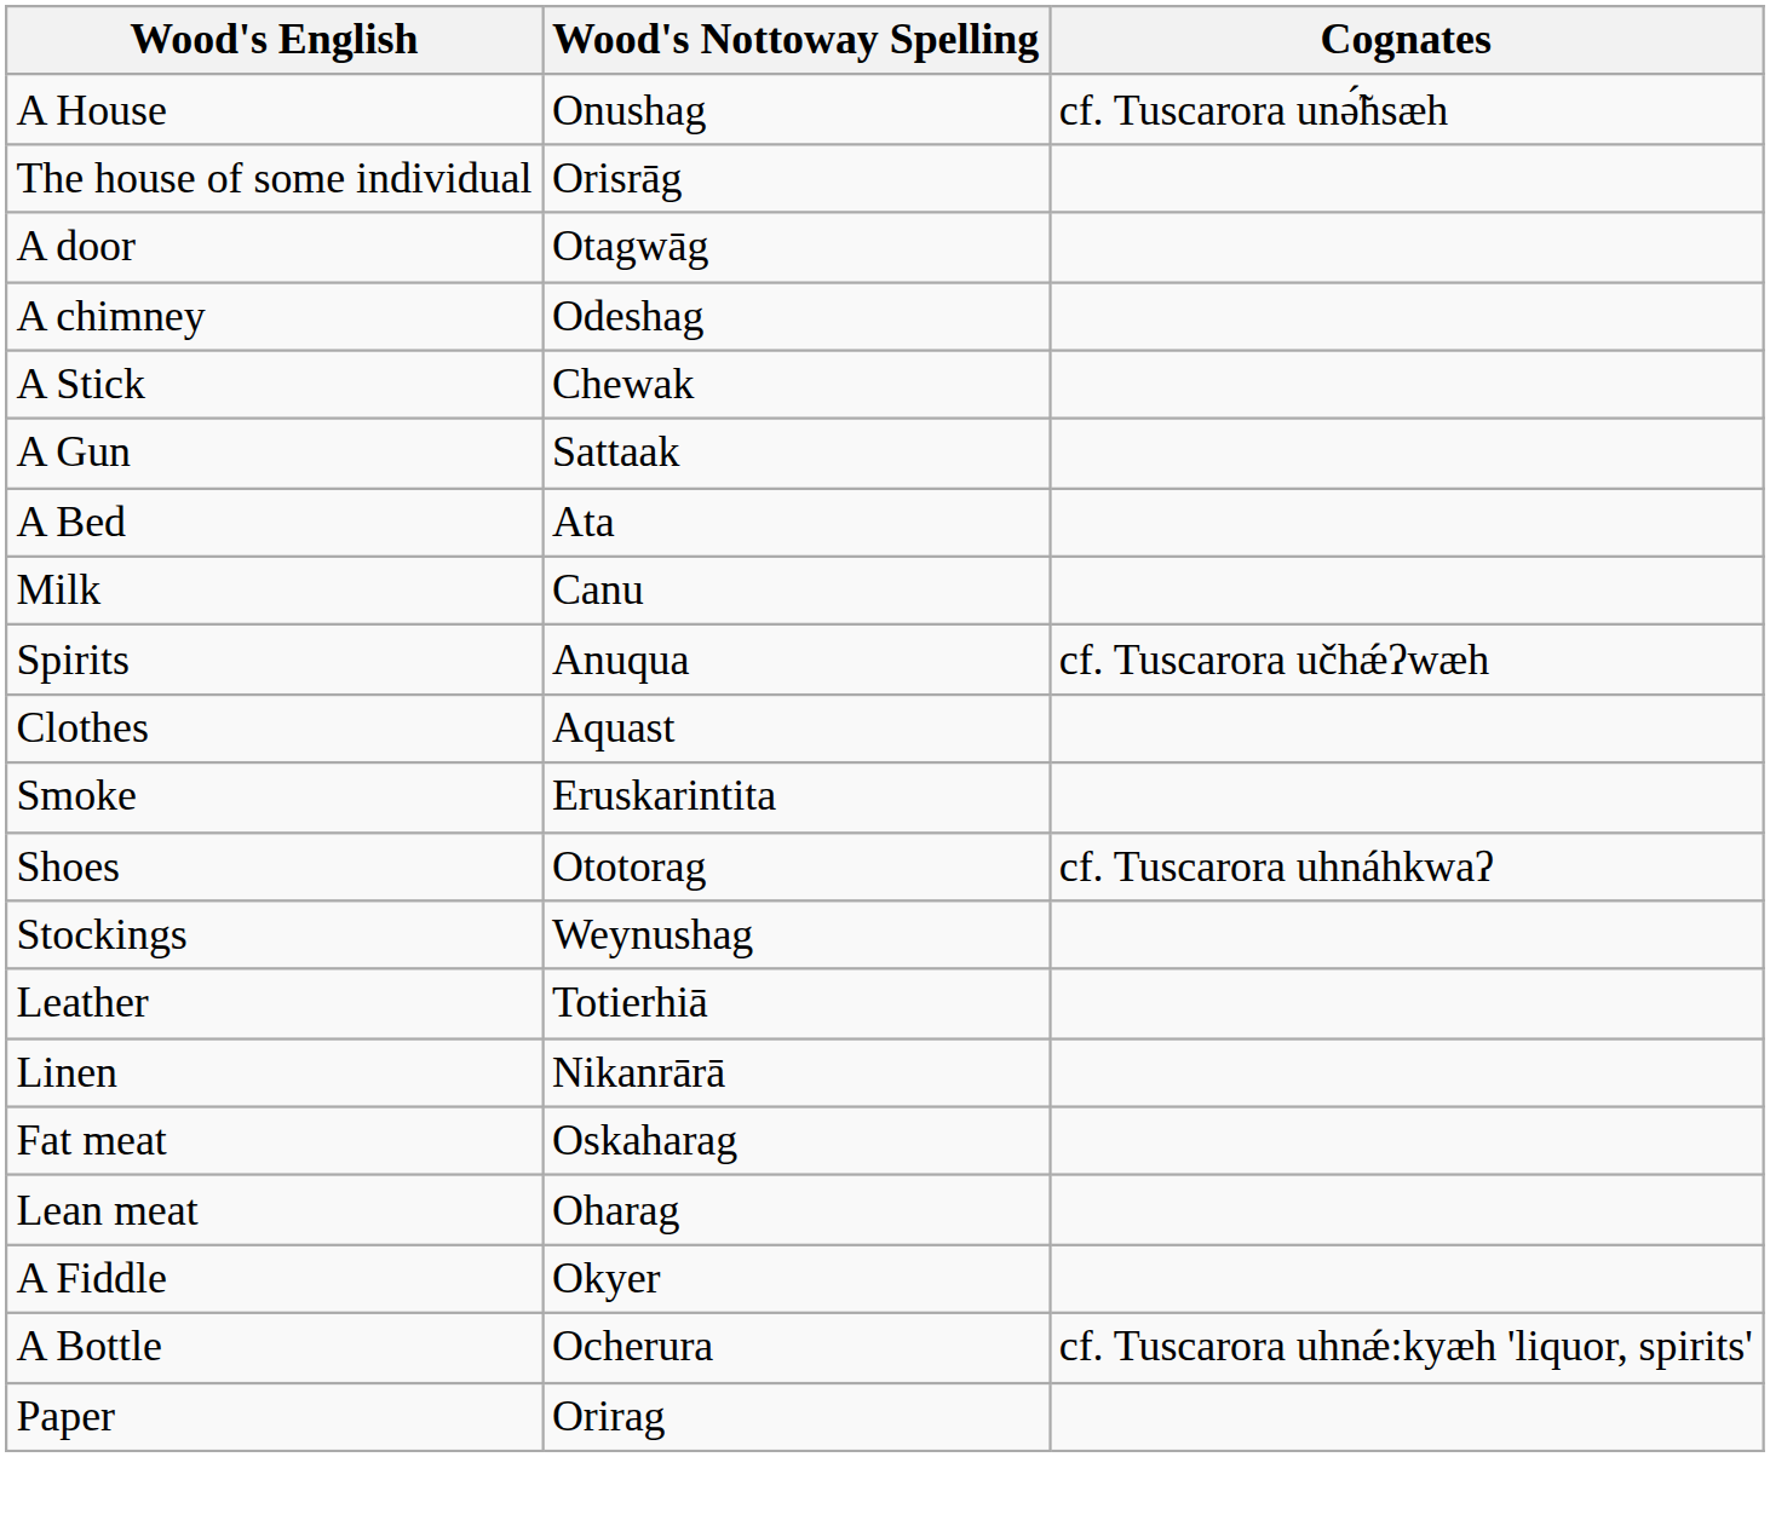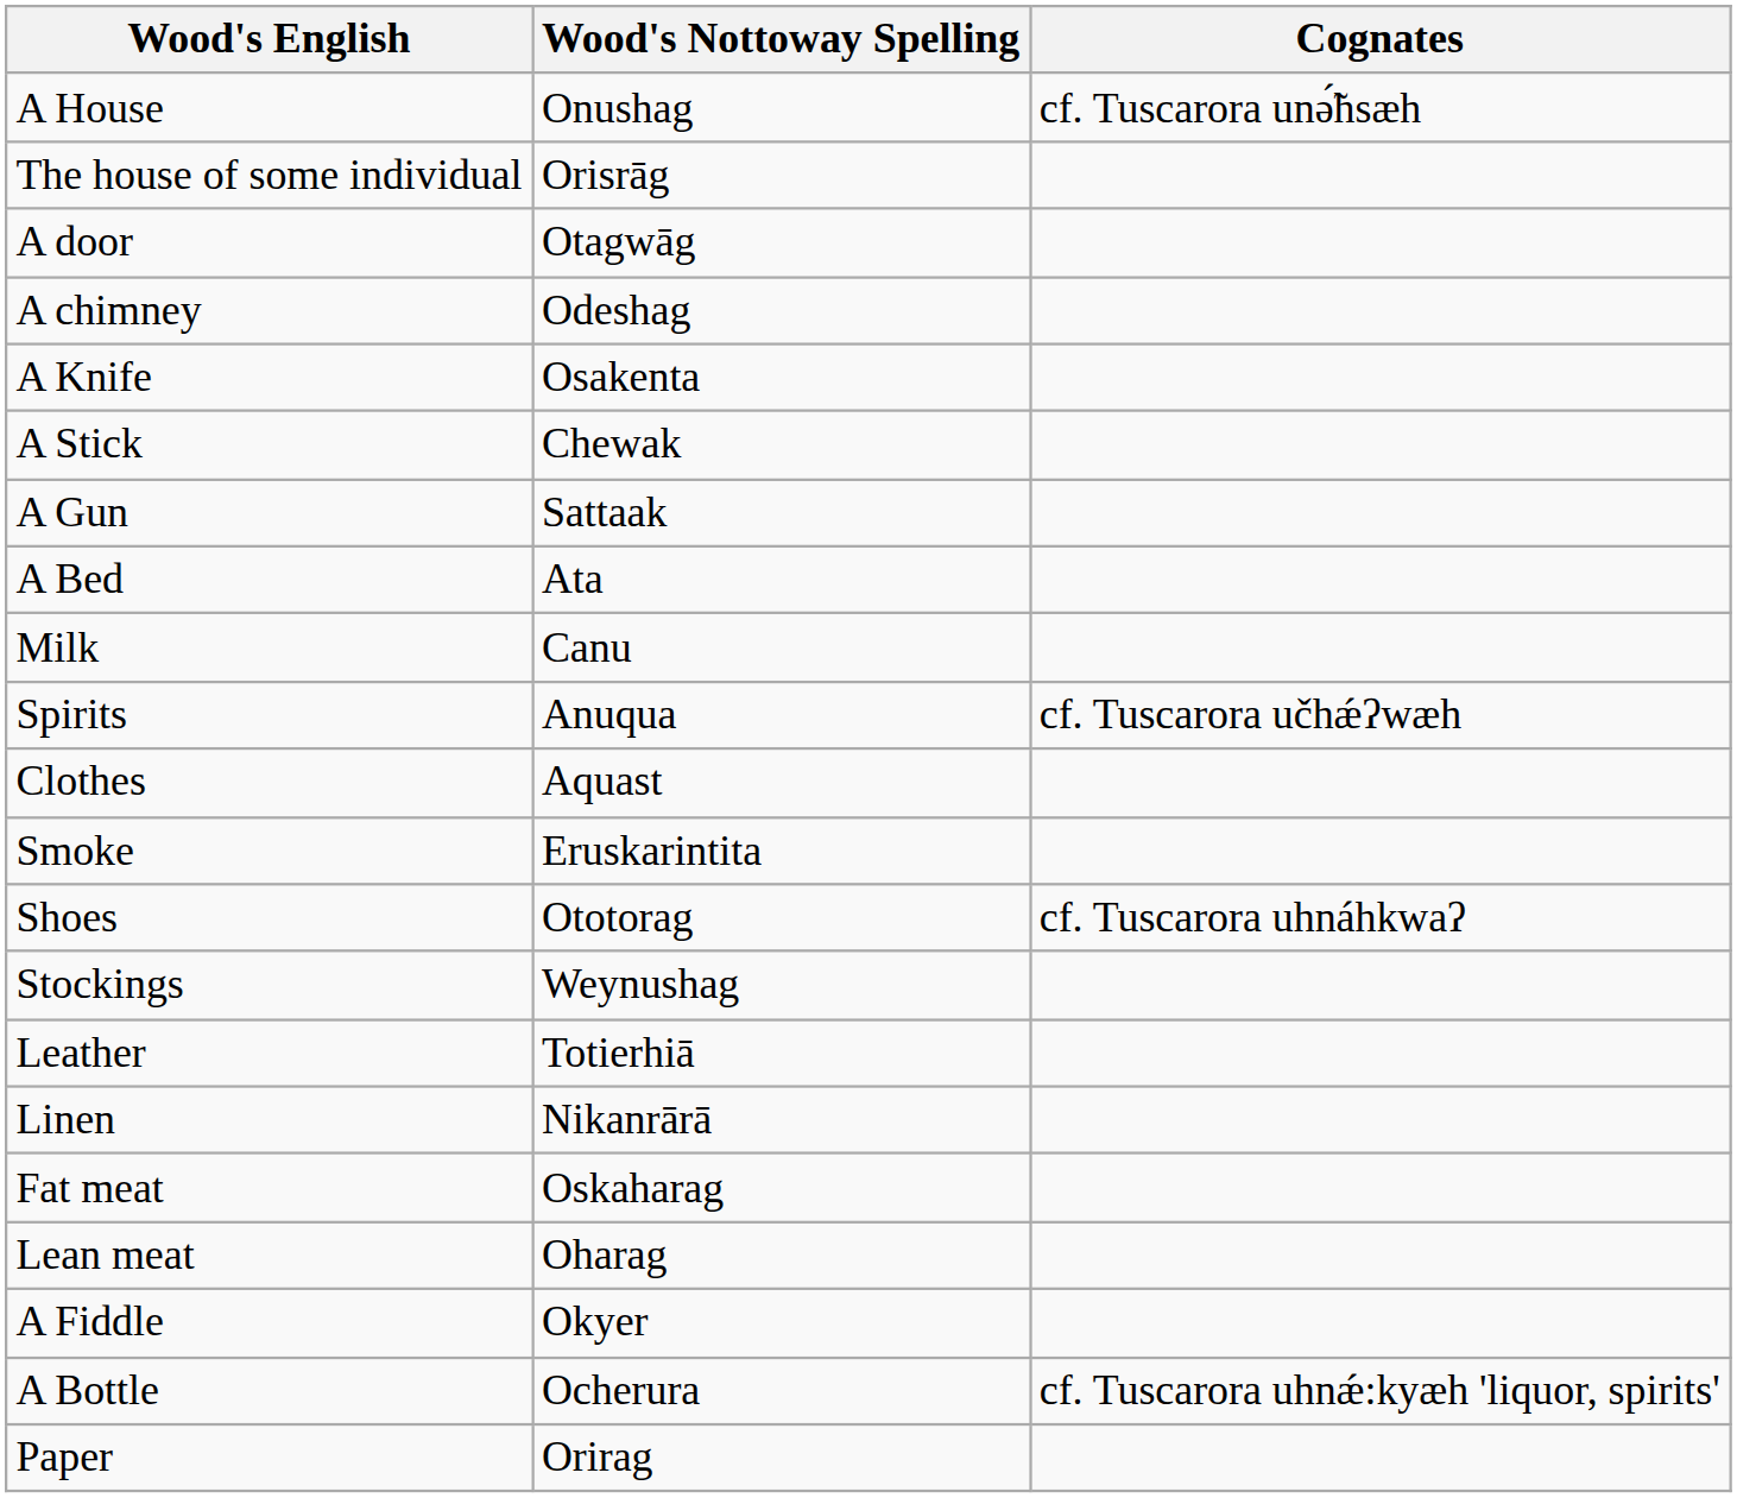+ row: A Knife | Osakenta
